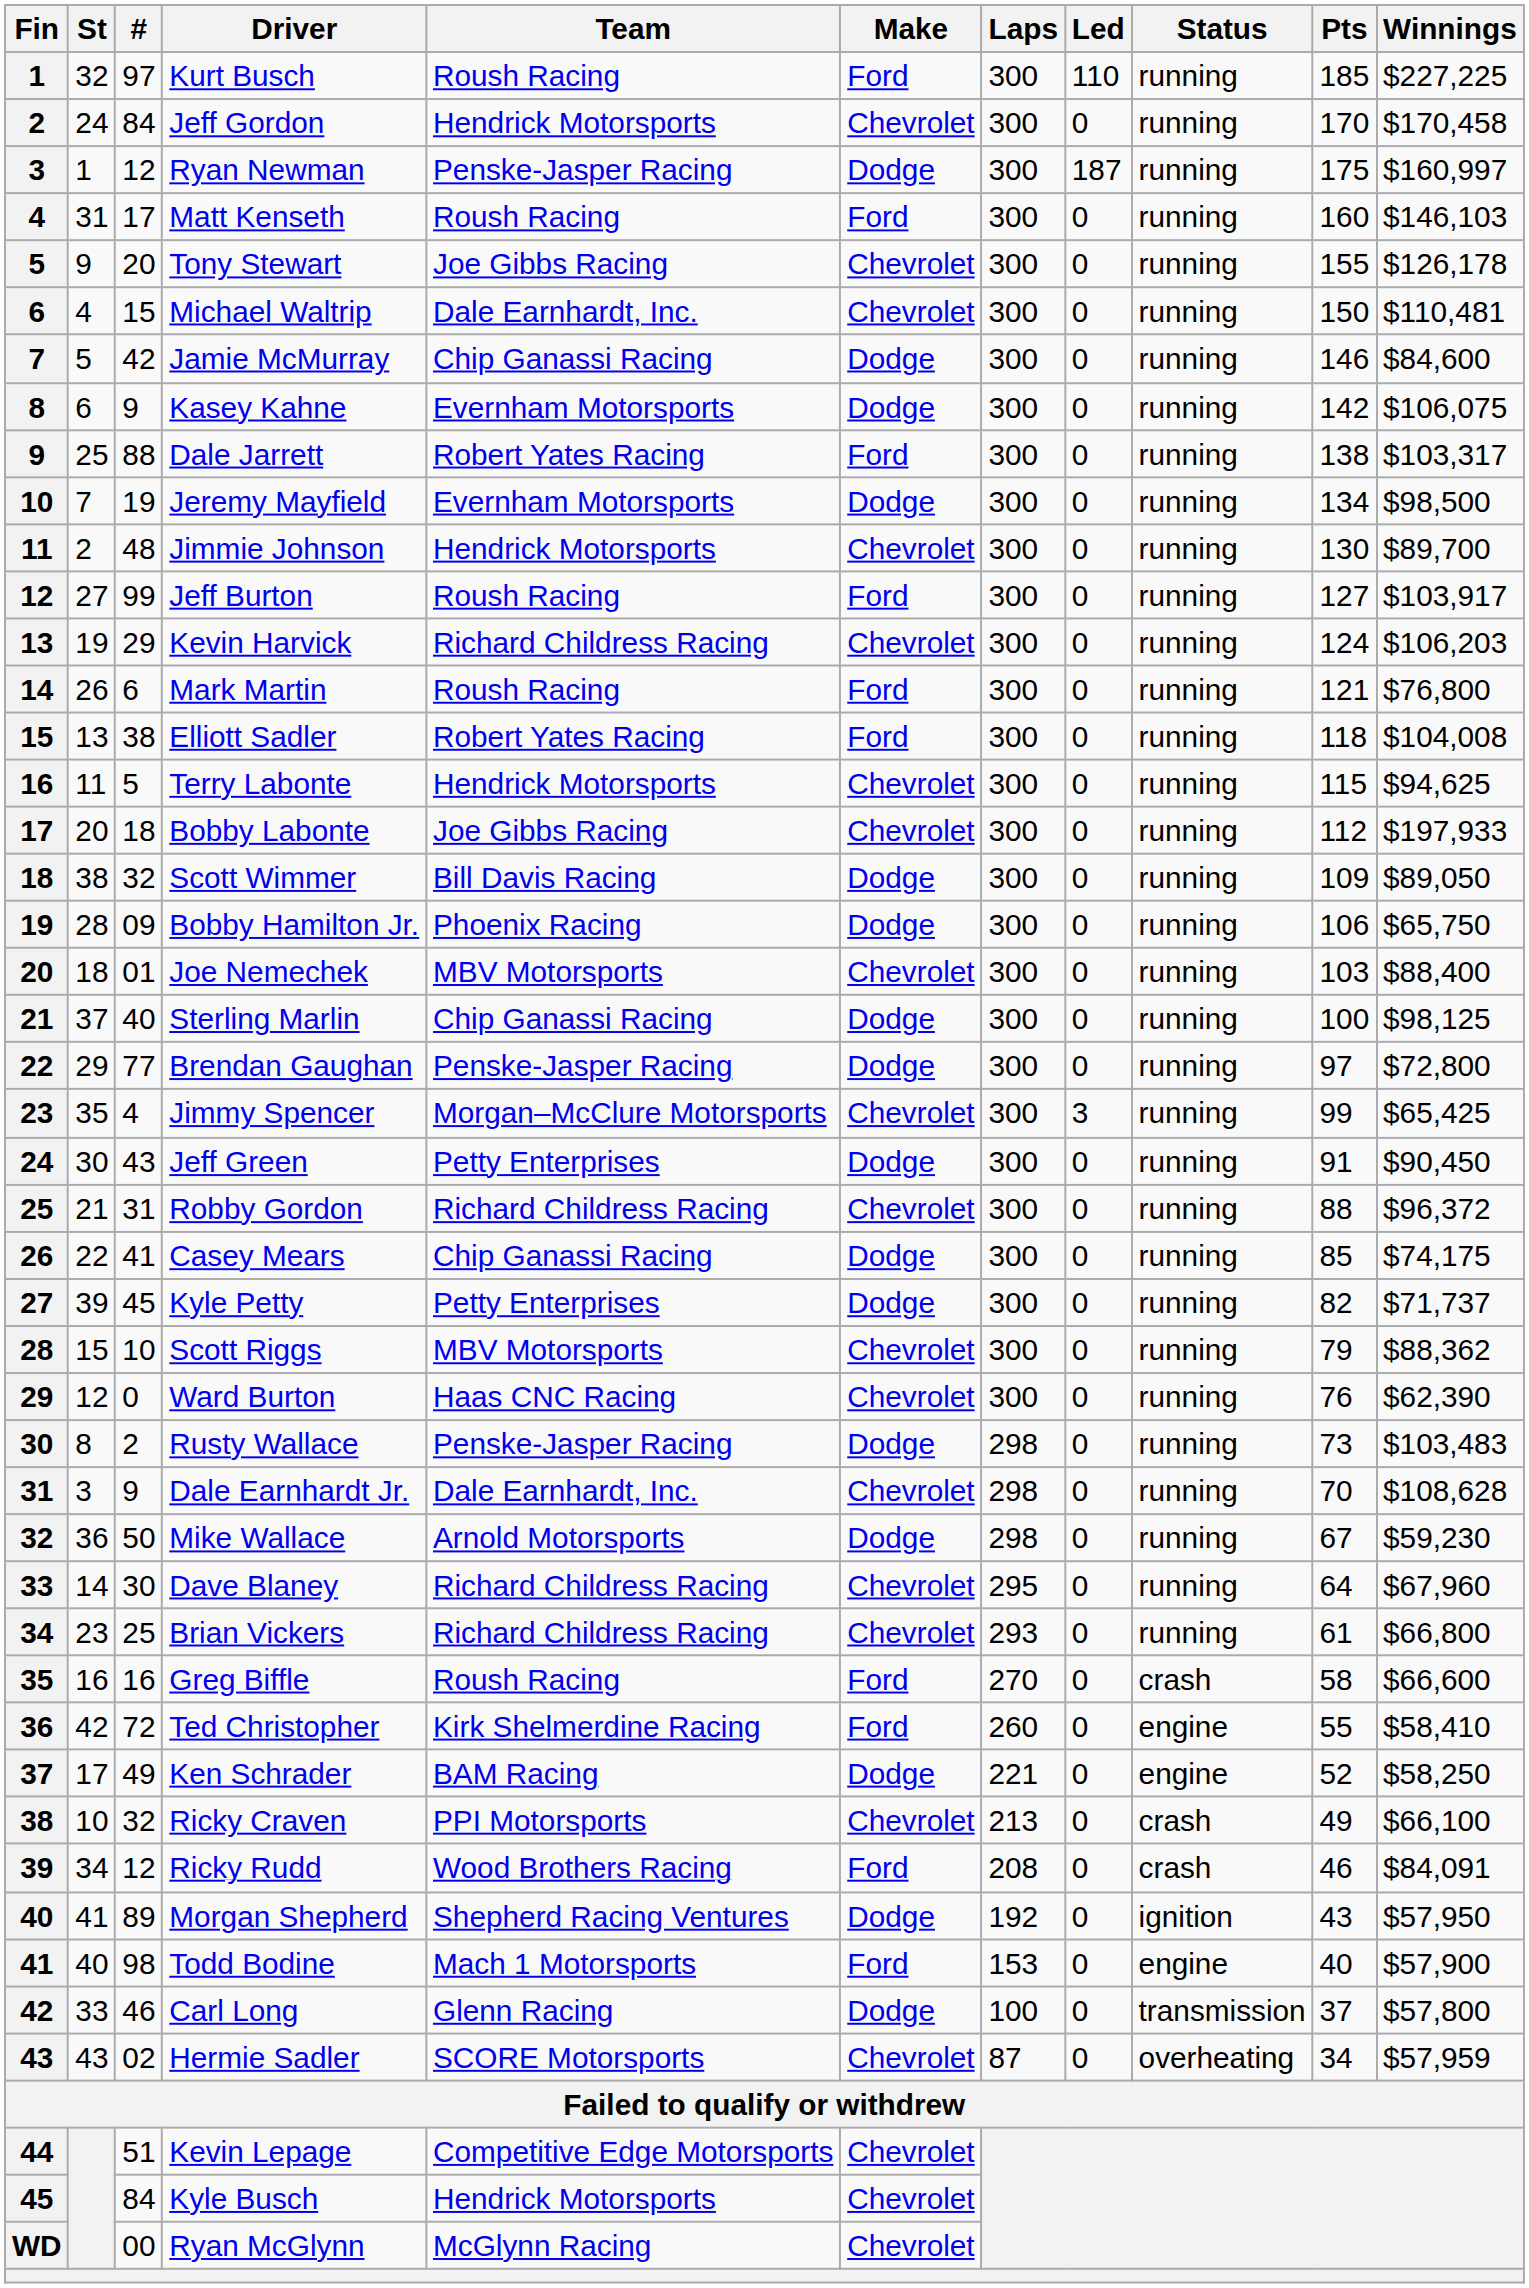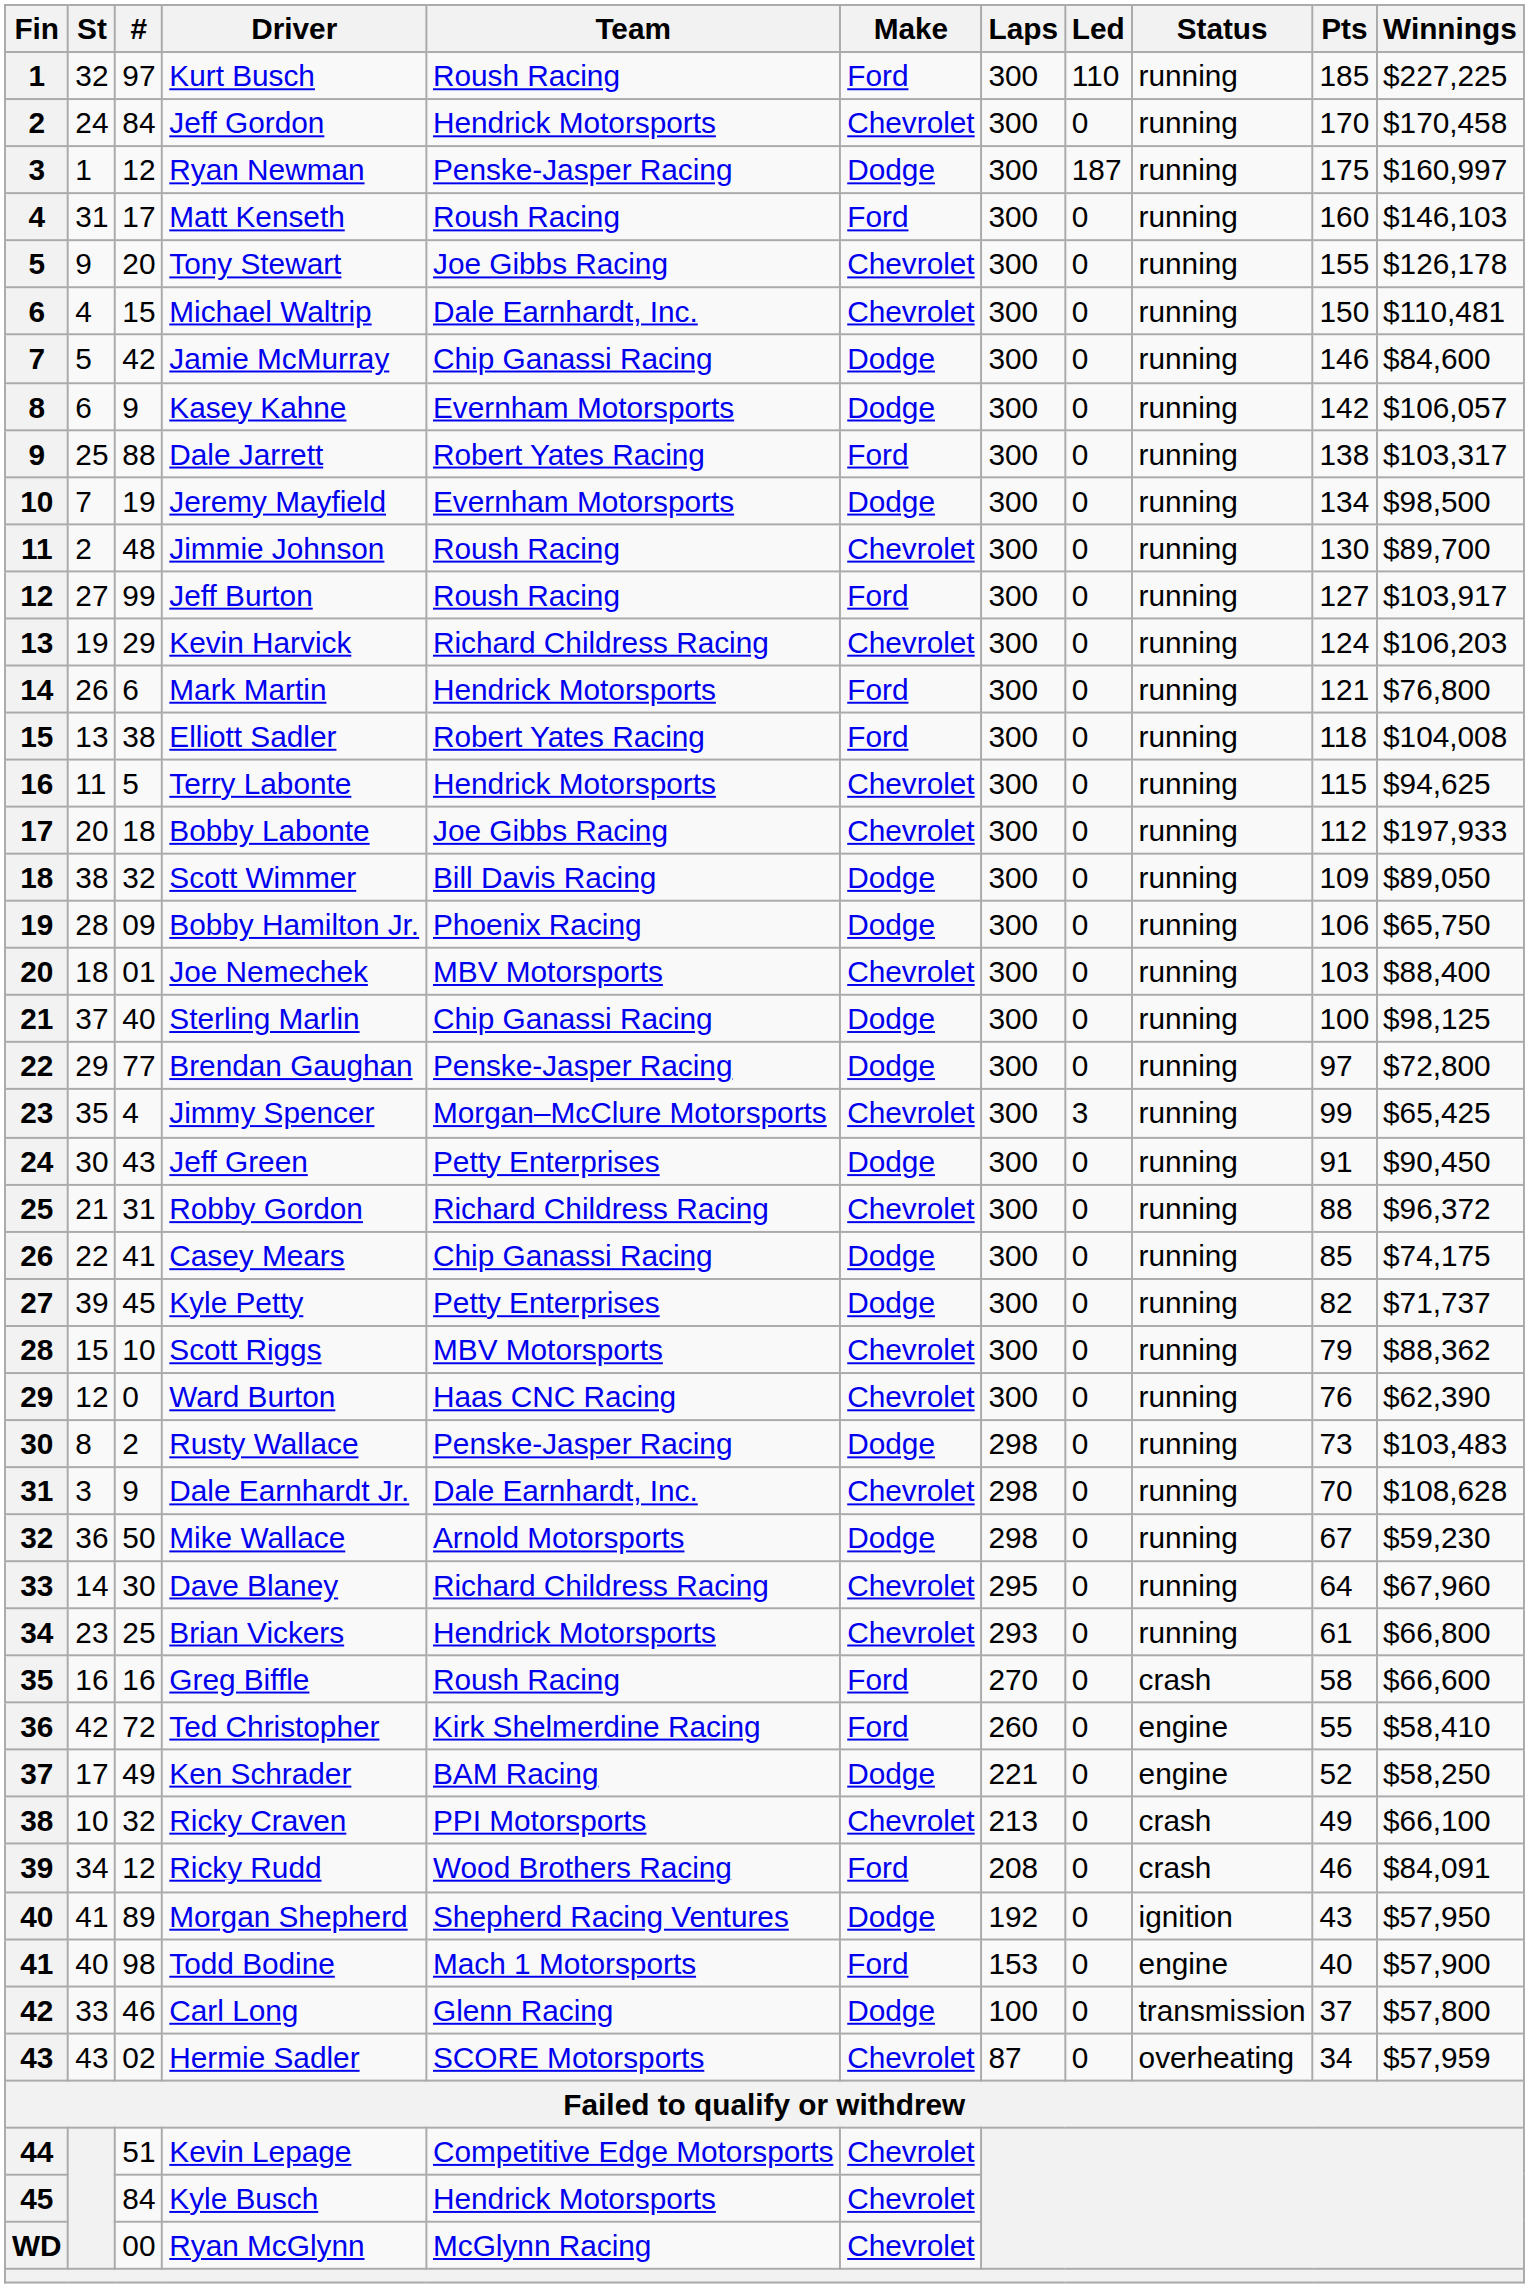Kasey Kahne | Winnings: $106,075 -> $106,057
Jimmie Johnson | Team: Hendrick Motorsports -> Roush Racing
Mark Martin | Team: Roush Racing -> Hendrick Motorsports
Brian Vickers | Team: Richard Childress Racing -> Hendrick Motorsports
